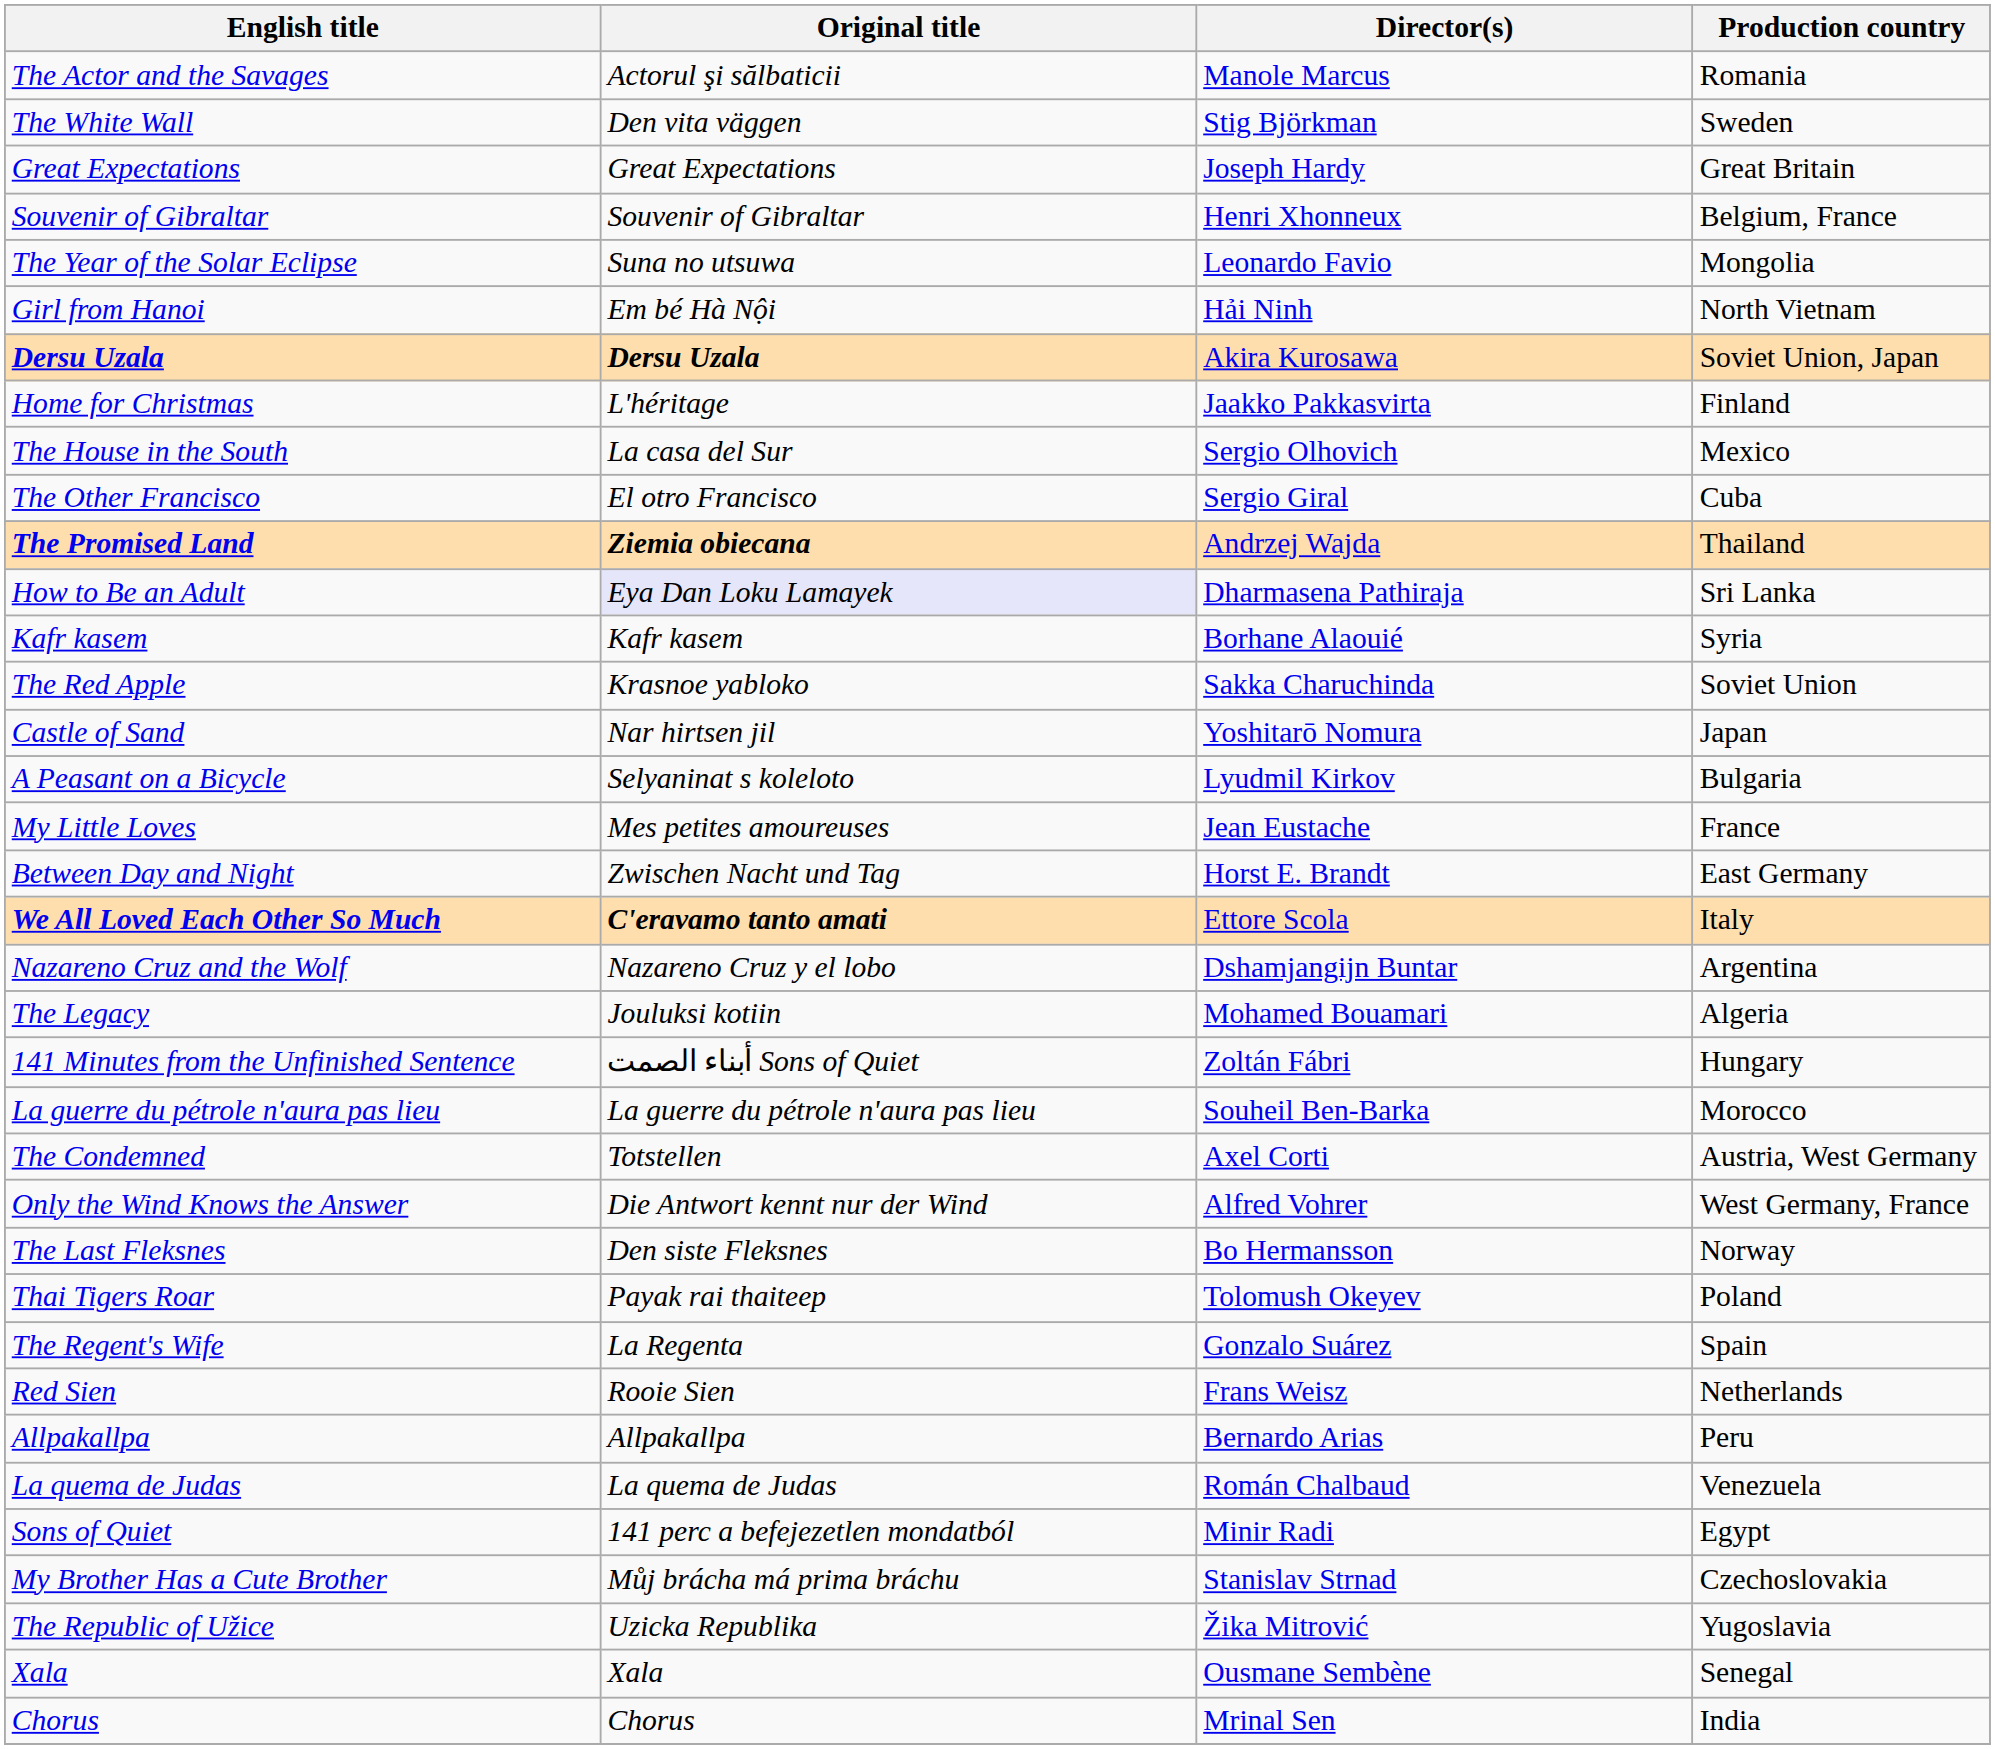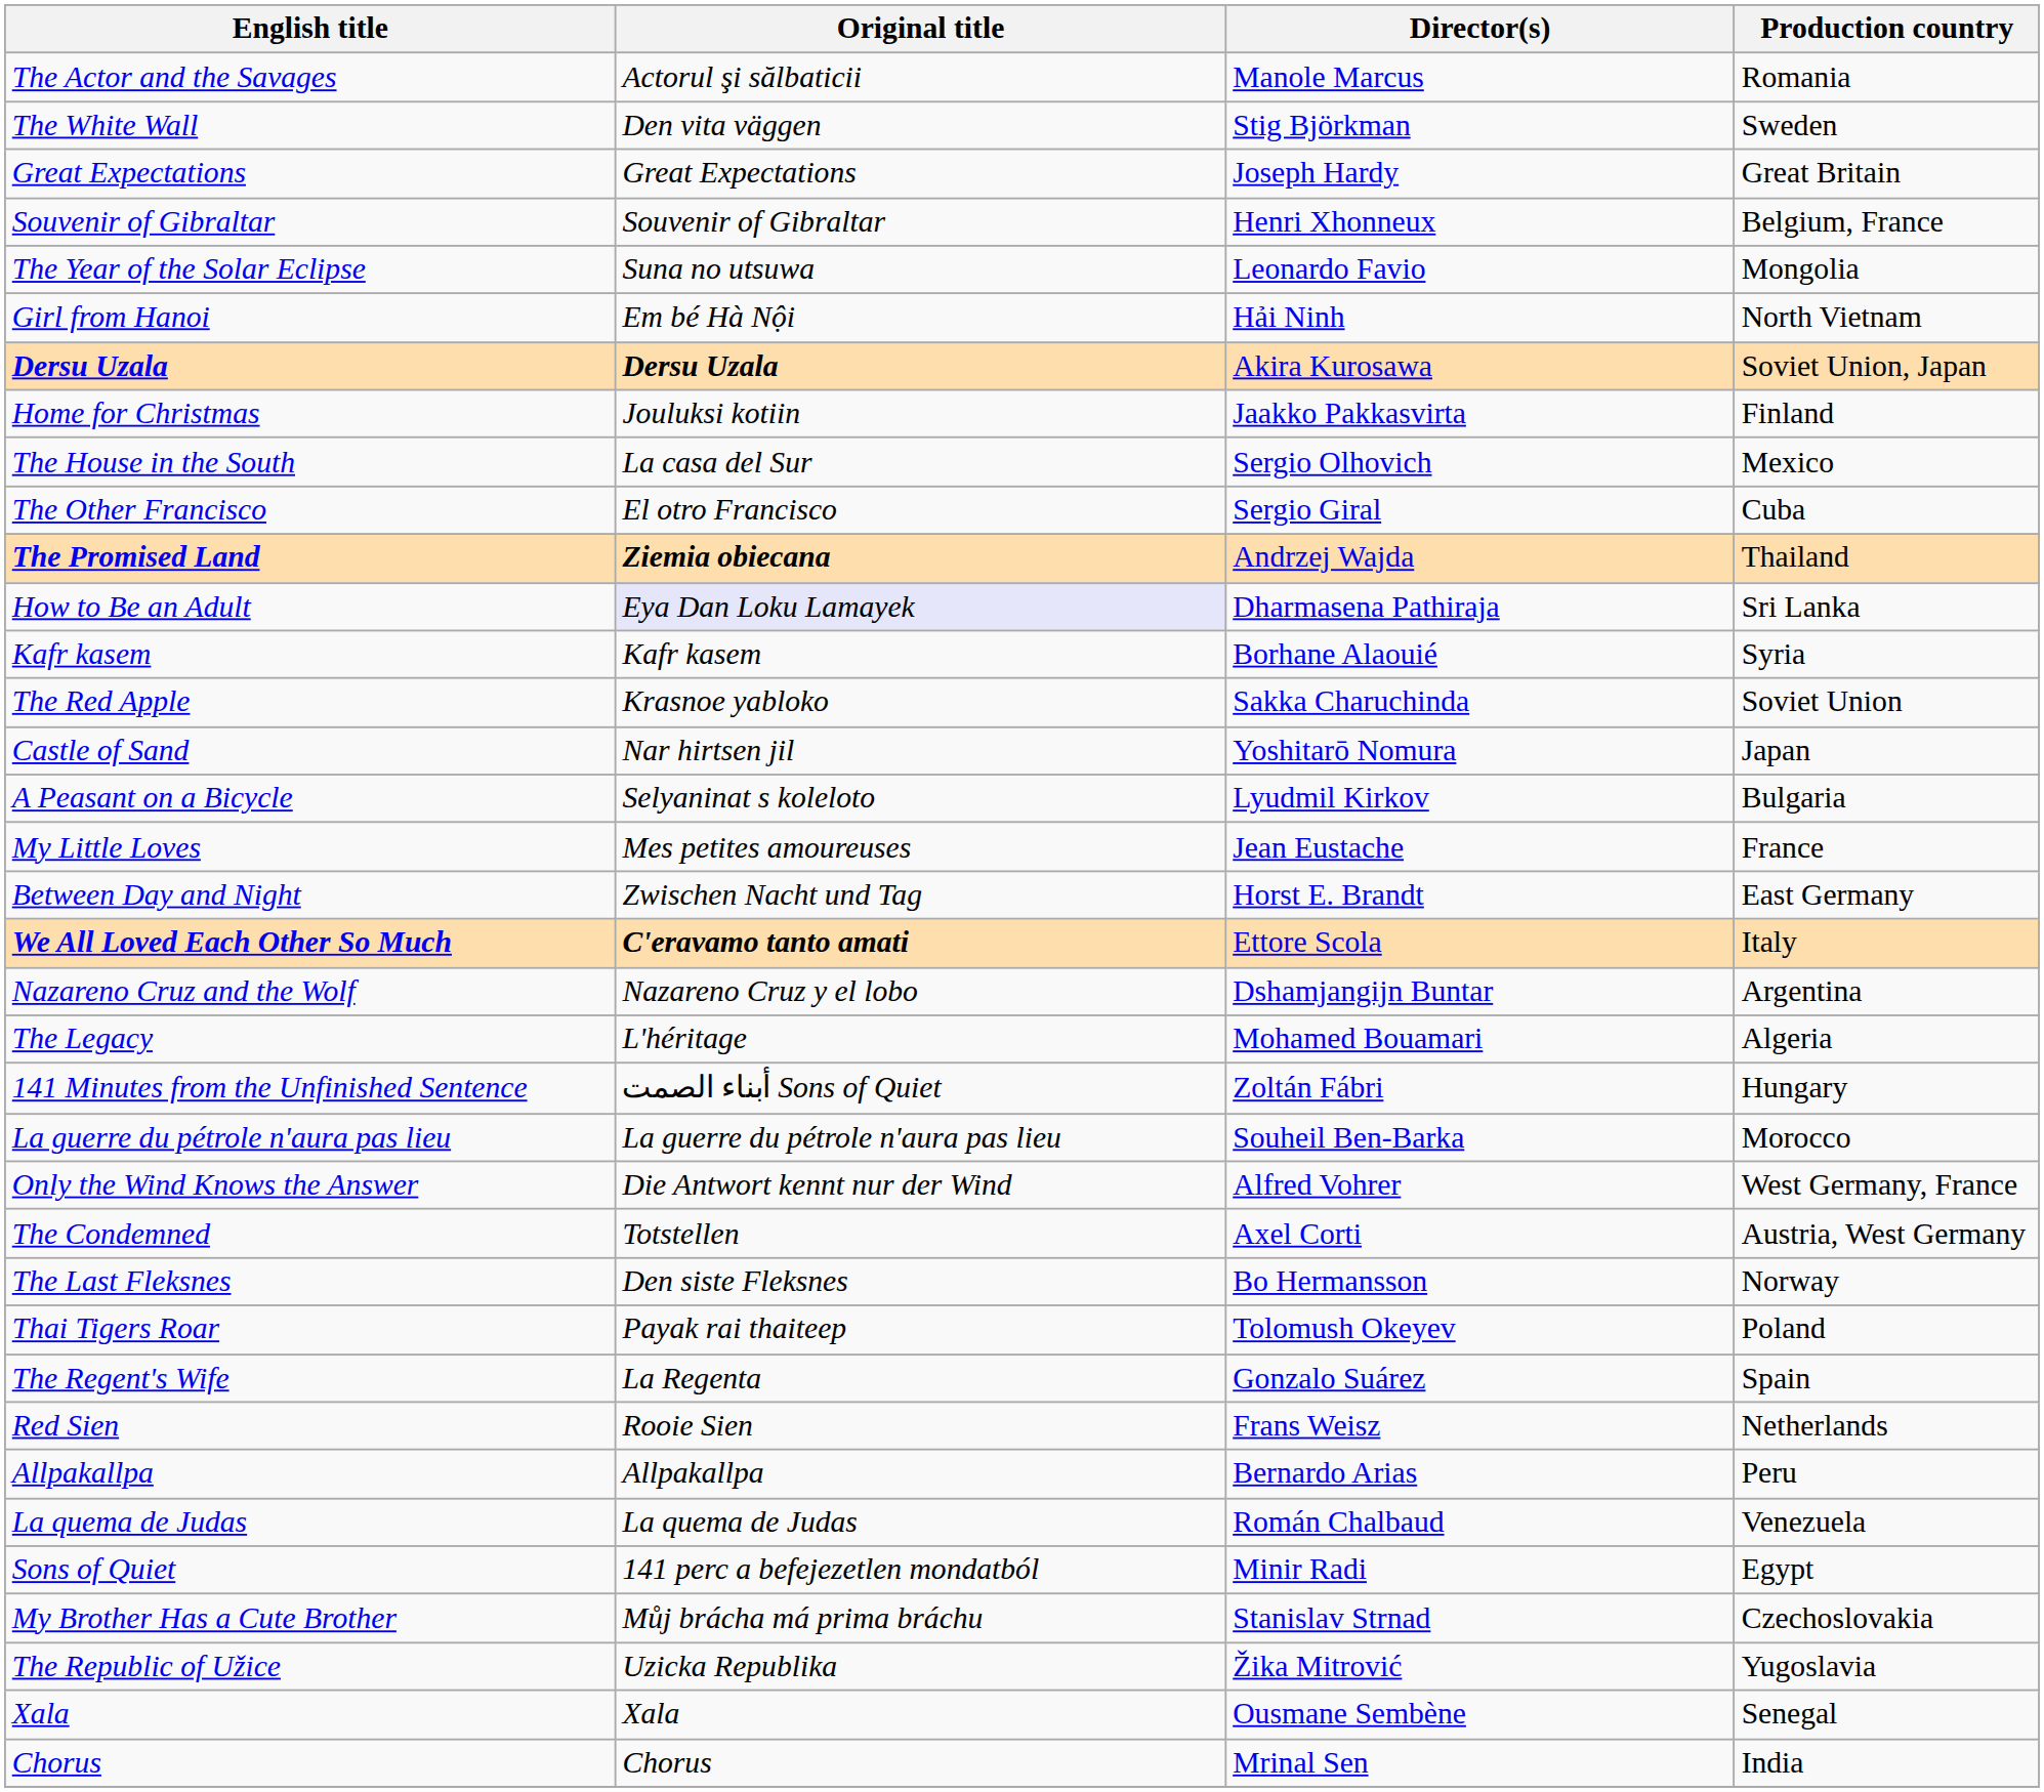Home for Christmas | Original title: L'héritage -> Jouluksi kotiin
The Legacy | Original title: Jouluksi kotiin -> L'héritage
rows swapped: The Condemned <-> Only the Wind Knows the Answer
